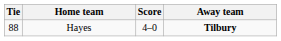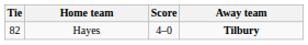Hayes | Tie: 88 -> 82
